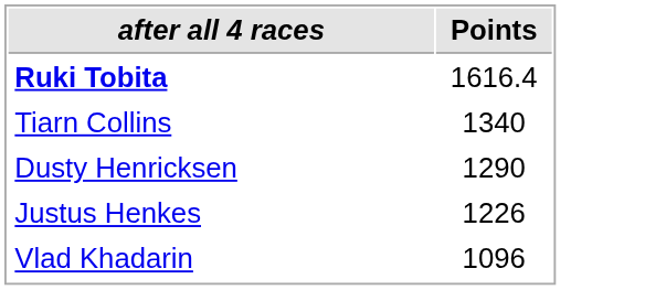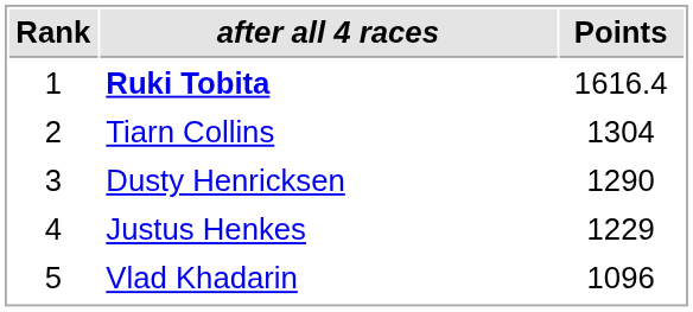+ column: Rank | 1 | 2 | 3 | 4 | 5
Tiarn Collins | Points: 1340 -> 1304
Justus Henkes | Points: 1226 -> 1229
